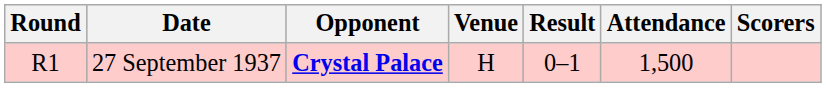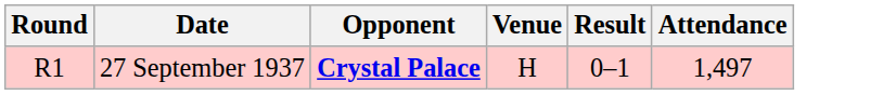- column: Scorers
27 September 1937 | Attendance: 1,500 -> 1,497
